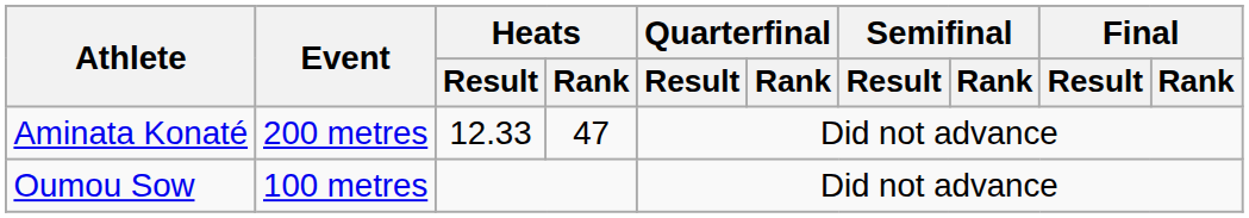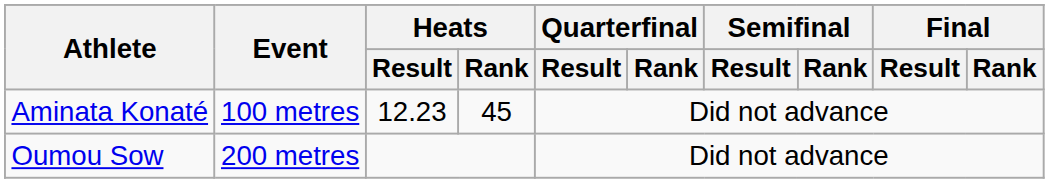Aminata Konaté | Event: 200 metres -> 100 metres
Aminata Konaté | Heats / Result: 12.33 -> 12.23
Aminata Konaté | Heats / Rank: 47 -> 45
Oumou Sow | Event: 100 metres -> 200 metres
